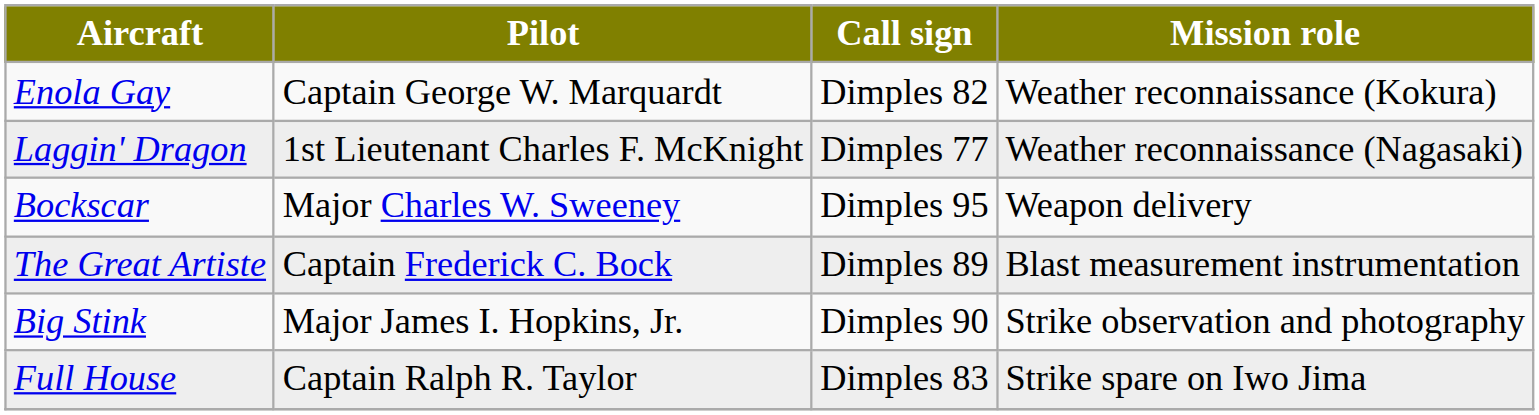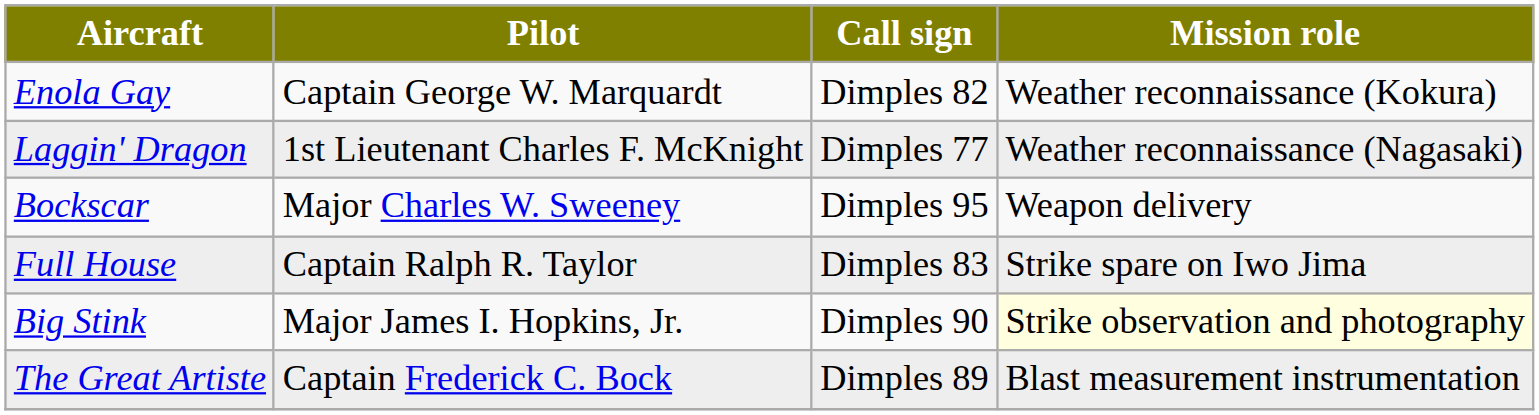rows swapped: The Great Artiste <-> Full House
Big Stink | Mission role: no background -> lightyellow background
